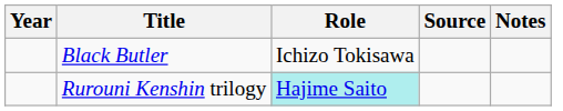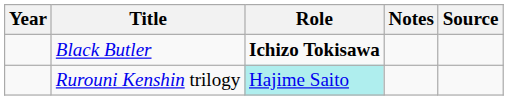columns swapped: Notes <-> Source
Black Butler | Role: normal -> bold
